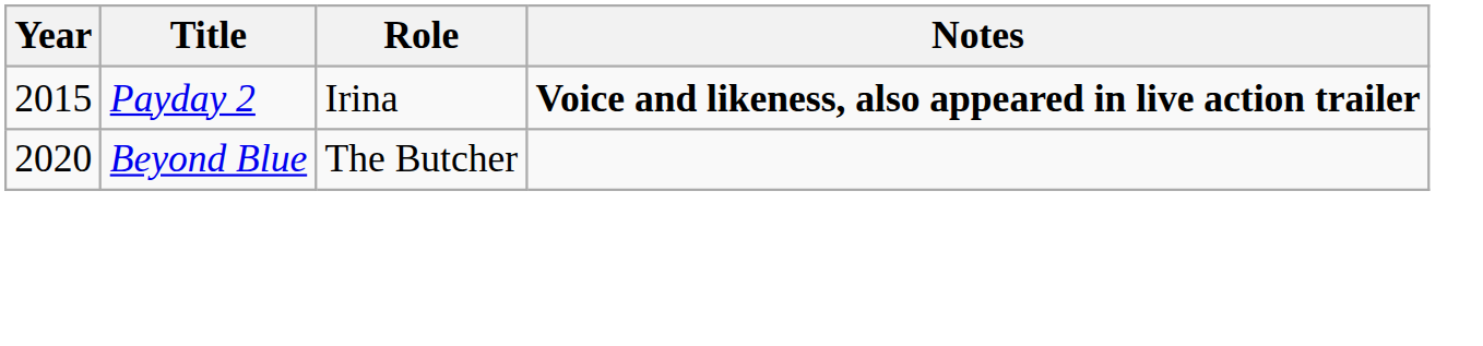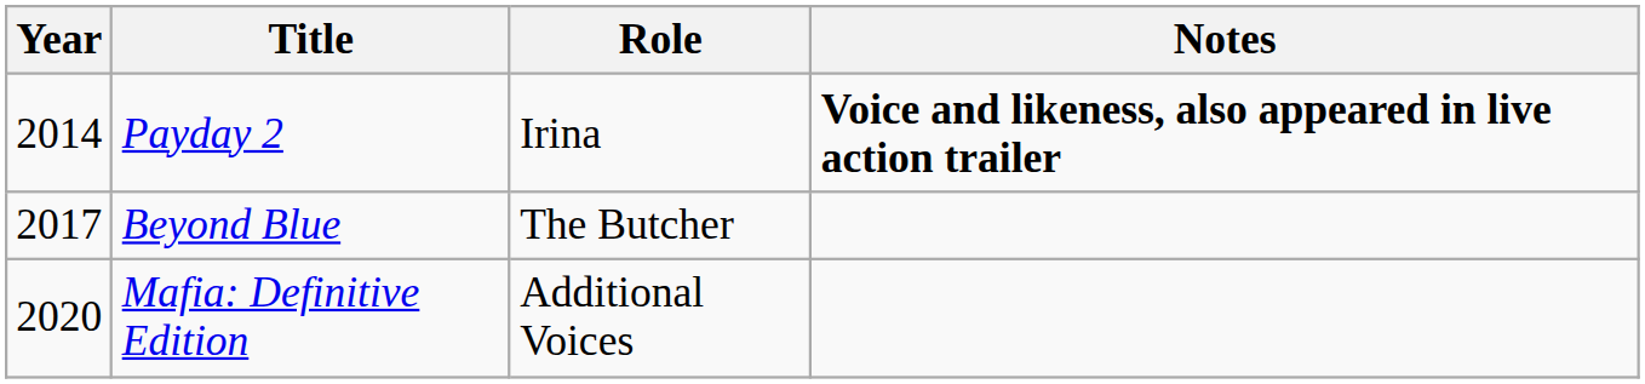Payday 2 | Year: 2015 -> 2014
Beyond Blue | Year: 2020 -> 2017
+ row: 2020 | Mafia: Definitive Edition | Additional Voices
